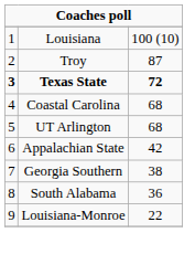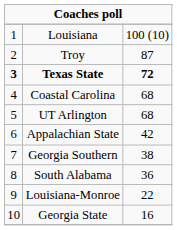+ row: 10 | Georgia State | 16
